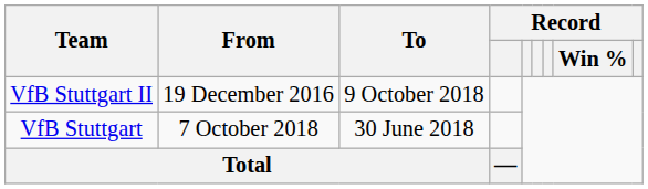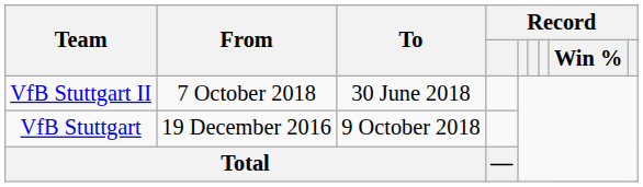VfB Stuttgart II | From: 19 December 2016 -> 7 October 2018
VfB Stuttgart II | To: 9 October 2018 -> 30 June 2018
VfB Stuttgart | From: 7 October 2018 -> 19 December 2016
VfB Stuttgart | To: 30 June 2018 -> 9 October 2018
